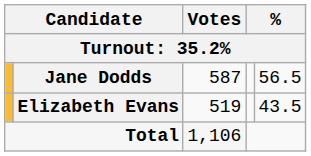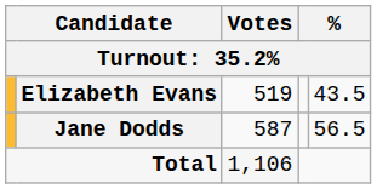rows swapped: Jane Dodds <-> Elizabeth Evans
